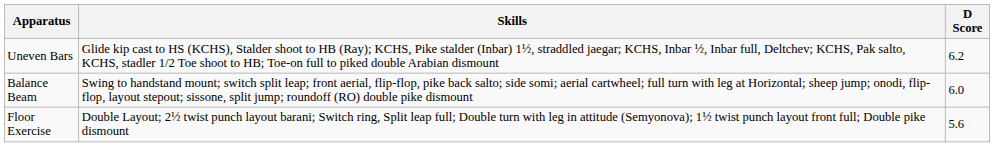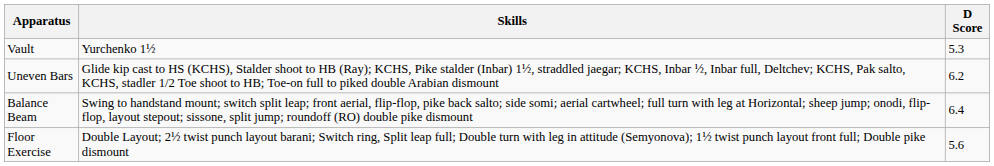+ row: Vault | Yurchenko 1½ | 5.3
Balance Beam | D Score: 6.0 -> 6.4
